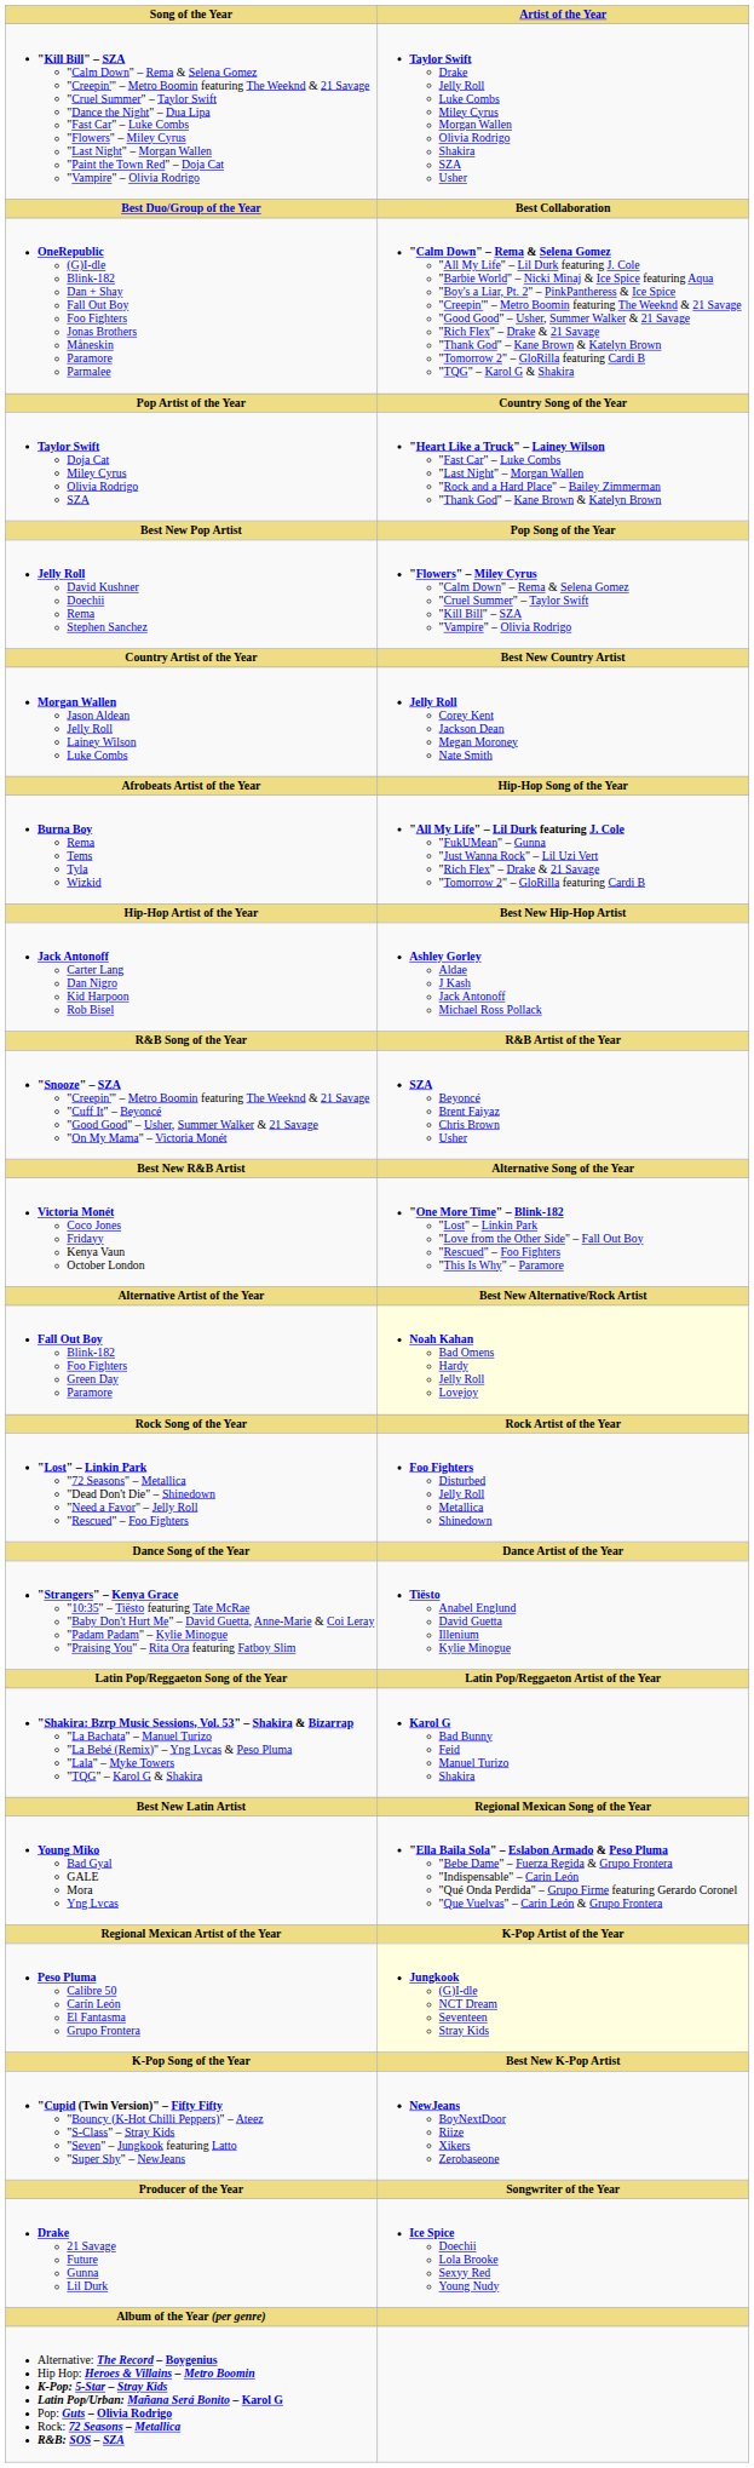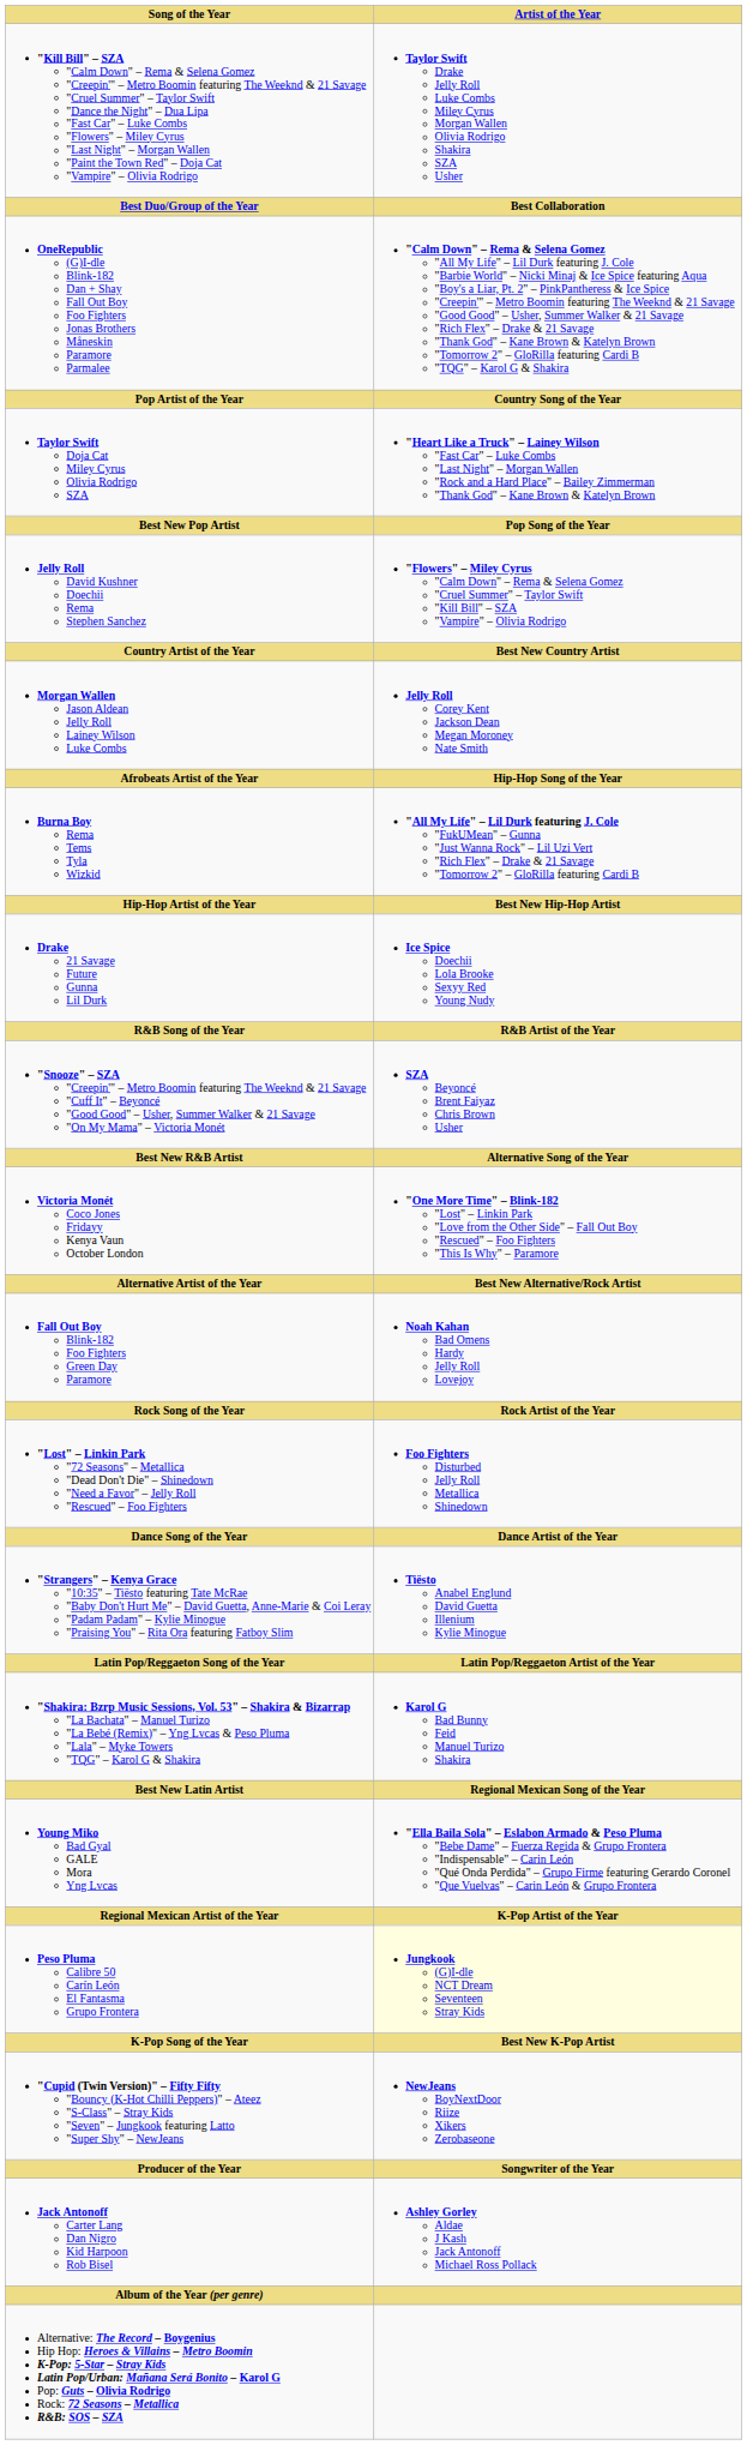rows swapped: Drake 21 Savage Future Gunna Lil Durk <-> Jack Antonoff Carter Lang Dan Nigro Kid Harpoon Rob Bisel
Fall Out Boy Blink-182 Foo Fighters Green Day Paramore | Artist of the Year: lightyellow background -> no background
